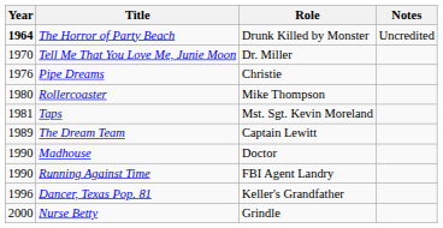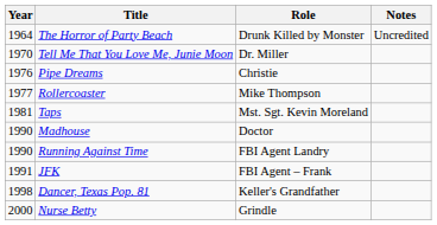The Horror of Party Beach | Year: bold -> normal
Rollercoaster | Year: 1980 -> 1977
- row: 1989 | The Dream Team | Captain Lewitt
+ row: 1991 | JFK | FBI Agent – Frank
Dancer, Texas Pop. 81 | Year: 1996 -> 1998
